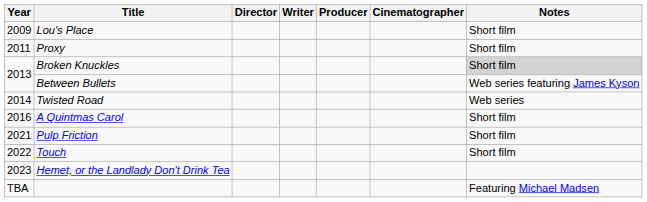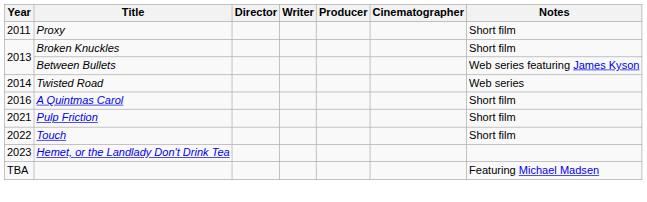- row: 2009 | Lou's Place | Short film
Broken Knuckles | Notes: lightgrey background -> no background
